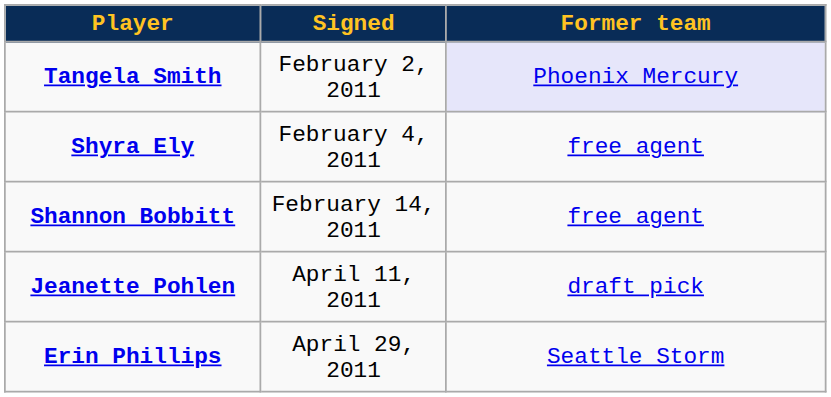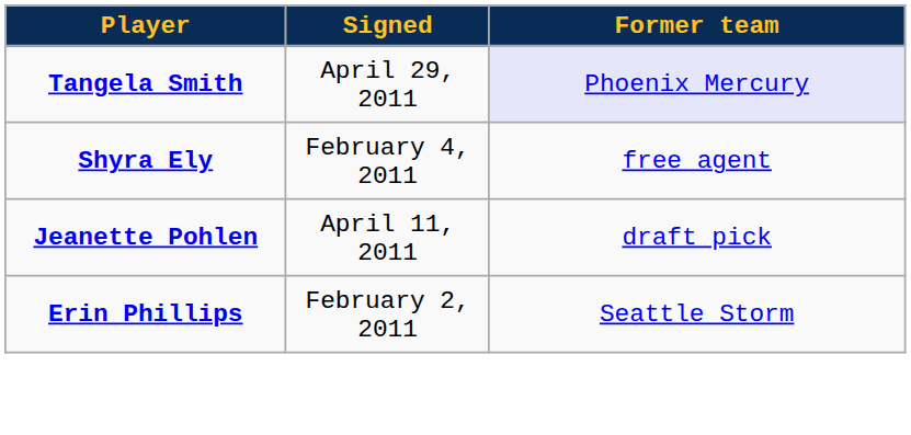Tangela Smith | Signed: February 2, 2011 -> April 29, 2011
- row: Shannon Bobbitt | February 14, 2011 | free agent
Erin Phillips | Signed: April 29, 2011 -> February 2, 2011
